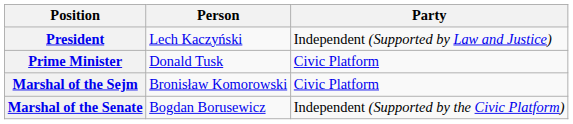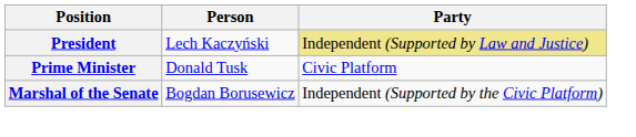President | Party: no background -> khaki background
- row: Marshal of the Sejm | Bronisław Komorowski | Civic Platform
